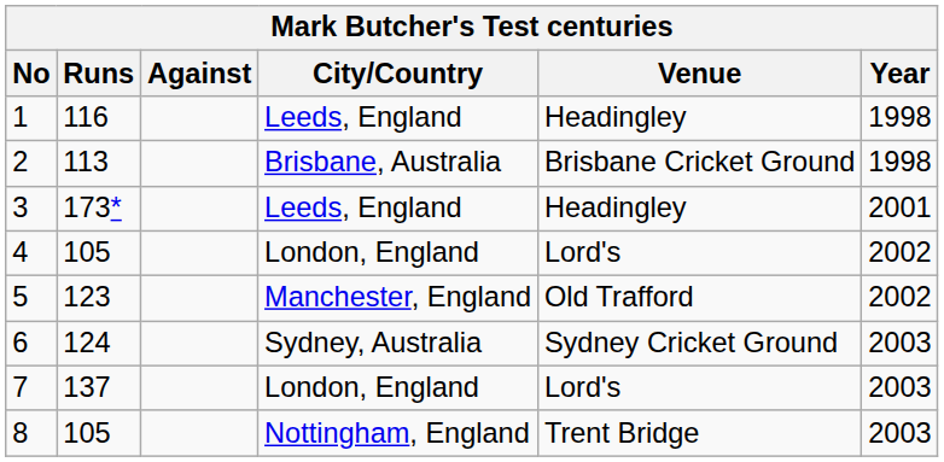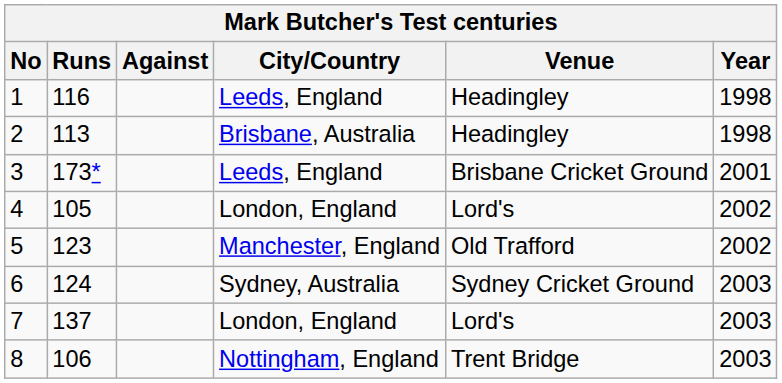2 | Venue: Brisbane Cricket Ground -> Headingley
3 | Venue: Headingley -> Brisbane Cricket Ground
8 | Runs: 105 -> 106
